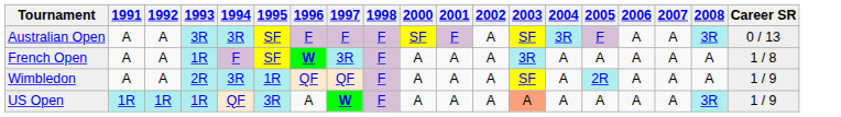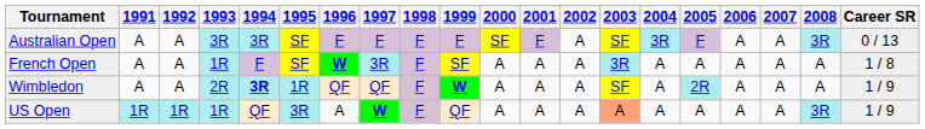+ column: 1999 | F | SF | W | QF
Wimbledon | 1994: normal -> bold
